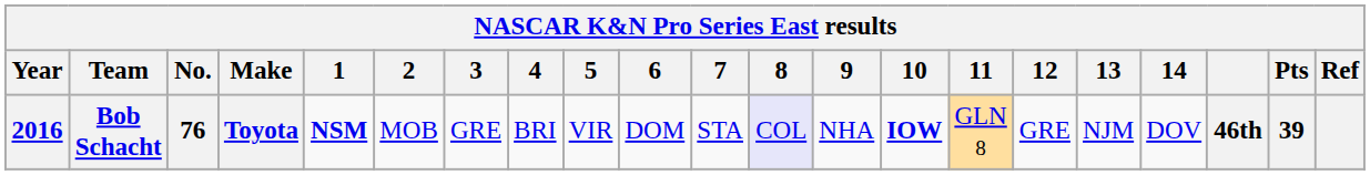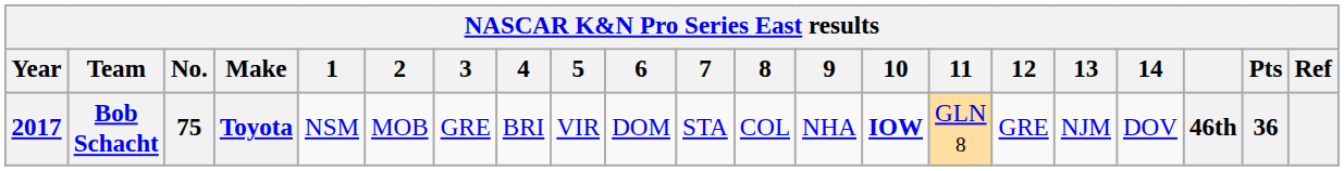Bob Schacht | Year: 2016 -> 2017
Bob Schacht | No.: 76 -> 75
Bob Schacht | 1: bold -> normal
Bob Schacht | 8: lavender background -> no background
Bob Schacht | Pts: 39 -> 36
